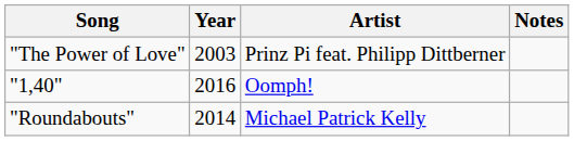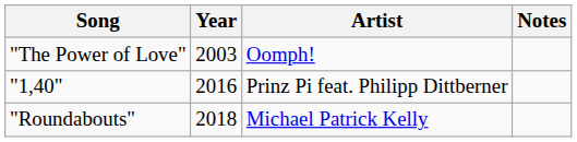"The Power of Love" | Artist: Prinz Pi feat. Philipp Dittberner -> Oomph!
"1,40" | Artist: Oomph! -> Prinz Pi feat. Philipp Dittberner
"Roundabouts" | Year: 2014 -> 2018
